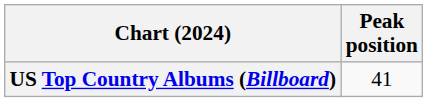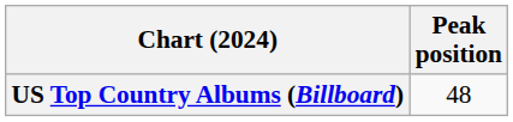US Top Country Albums (Billboard) | Peak position: 41 -> 48
